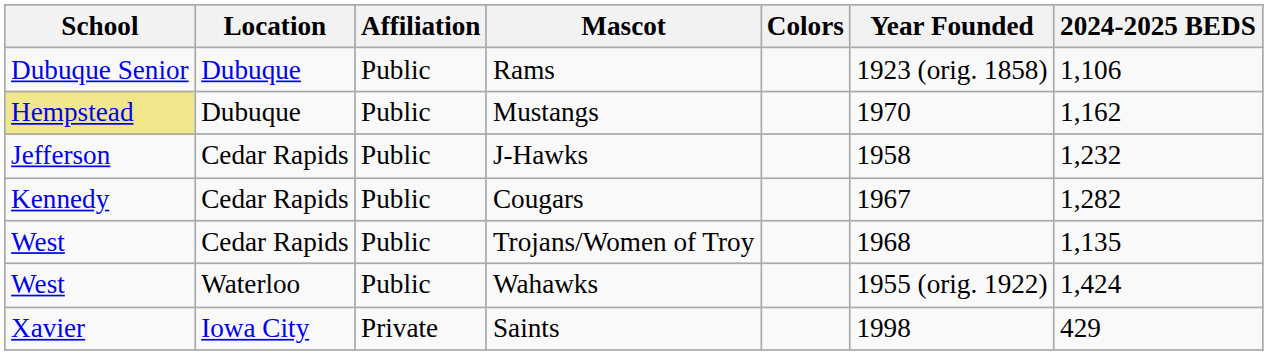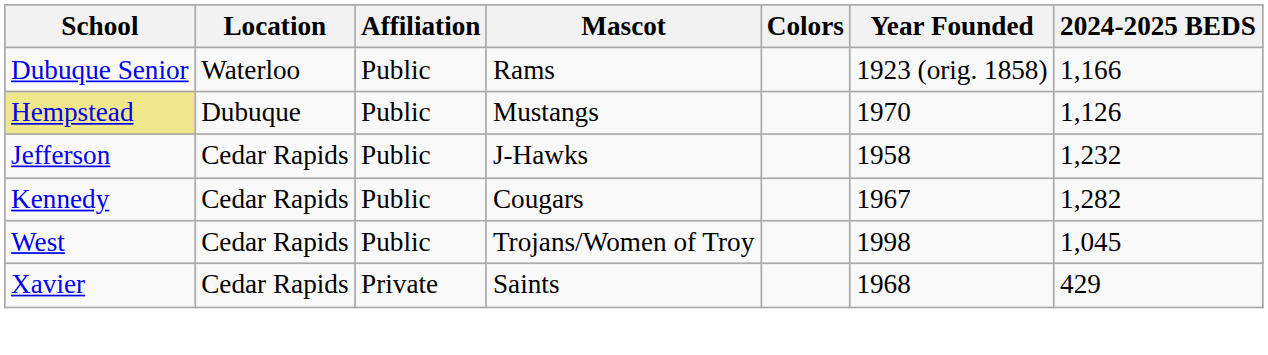Rams | Location: Dubuque -> Waterloo
Rams | 2024-2025 BEDS: 1,106 -> 1,166
Mustangs | 2024-2025 BEDS: 1,162 -> 1,126
Trojans/Women of Troy | Year Founded: 1968 -> 1998
Trojans/Women of Troy | 2024-2025 BEDS: 1,135 -> 1,045
- row: West | Waterloo | Public | Wahawks | 1955 (orig. 1922) | 1,424
Saints | Location: Iowa City -> Cedar Rapids
Saints | Year Founded: 1998 -> 1968
